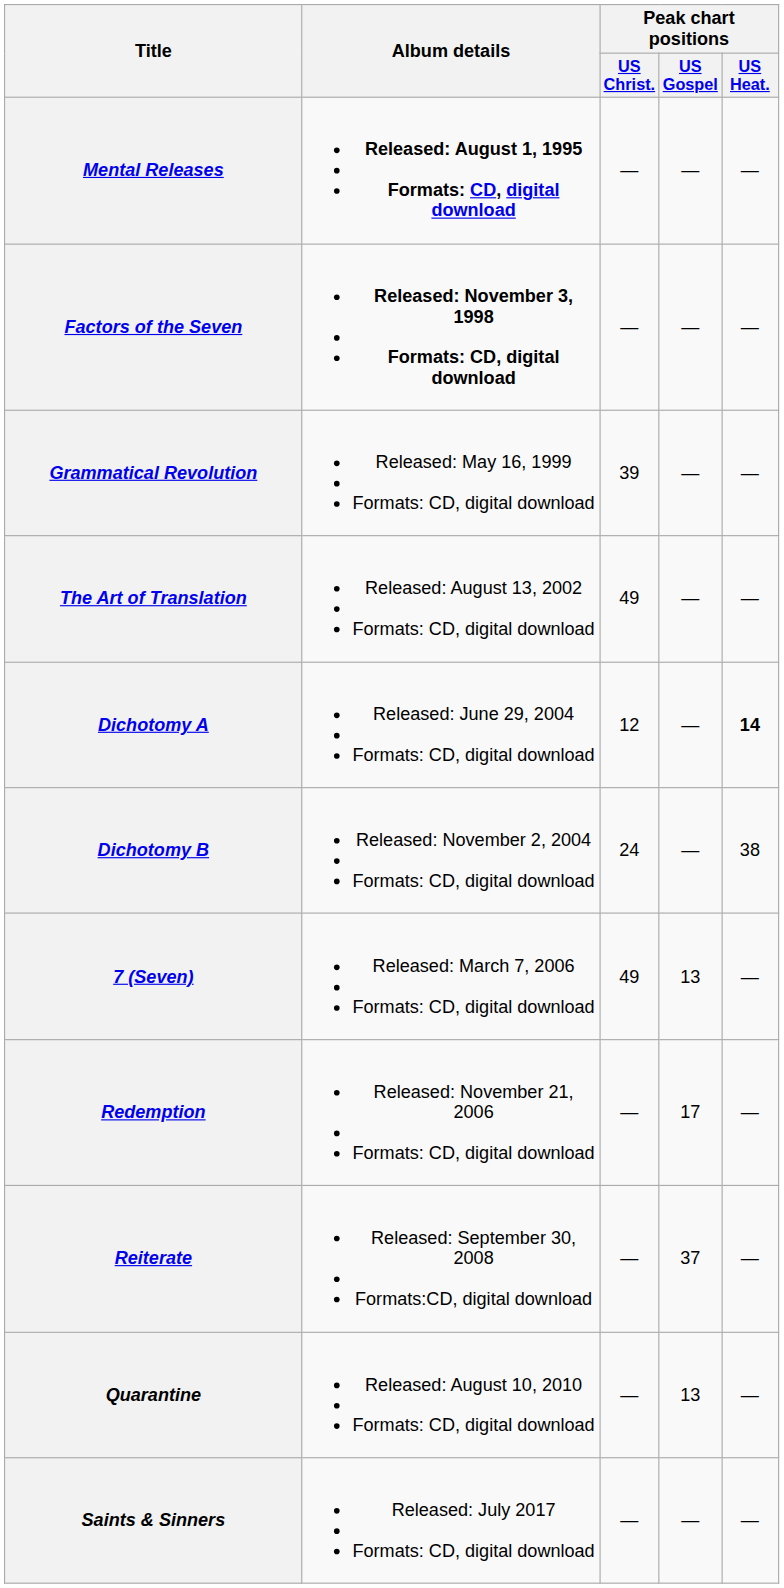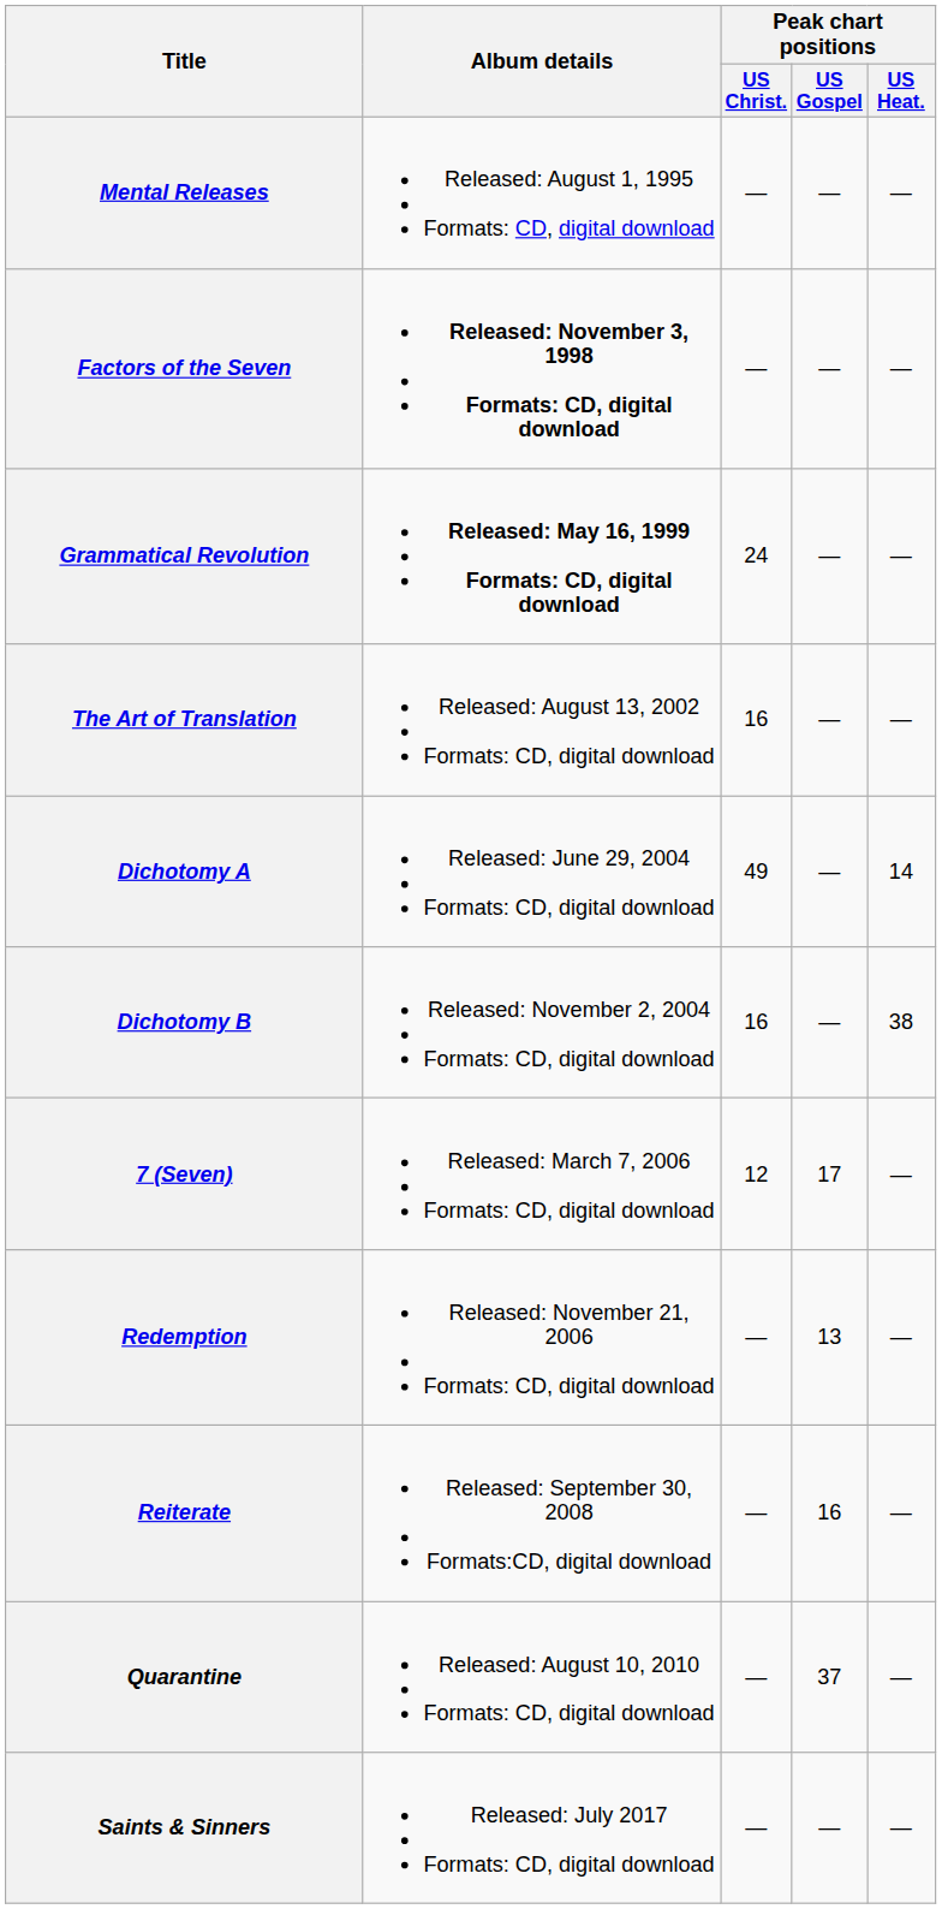Mental Releases | Album details: bold -> normal
Grammatical Revolution | Album details: normal -> bold
Grammatical Revolution | Peak chart positions / US Christ.: 39 -> 24
The Art of Translation | Peak chart positions / US Christ.: 49 -> 16
Dichotomy A | Peak chart positions / US Christ.: 12 -> 49
Dichotomy A | Peak chart positions / US Heat.: bold -> normal
Dichotomy B | Peak chart positions / US Christ.: 24 -> 16
7 (Seven) | Peak chart positions / US Christ.: 49 -> 12
7 (Seven) | Peak chart positions / US Gospel: 13 -> 17
Redemption | Peak chart positions / US Gospel: 17 -> 13
Reiterate | Peak chart positions / US Gospel: 37 -> 16
Quarantine | Peak chart positions / US Gospel: 13 -> 37
